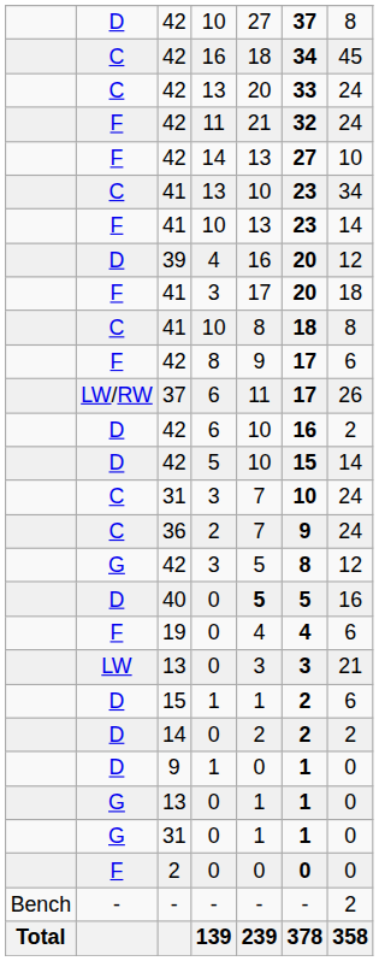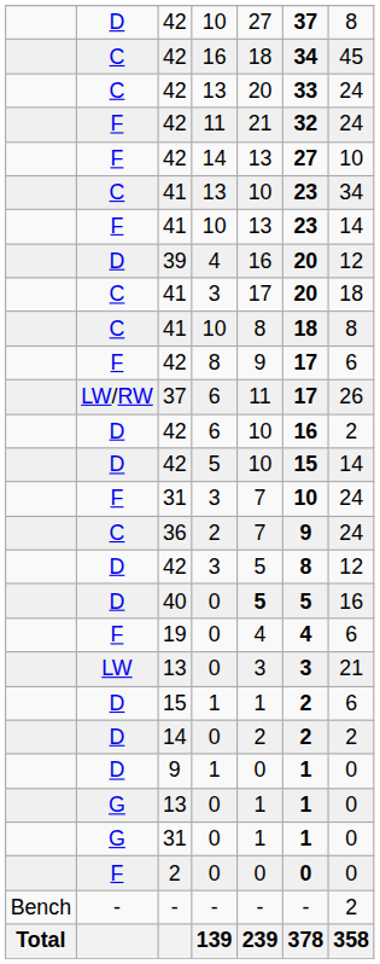41 / 3 | column 2: F -> C
31 / 3 | column 2: C -> F
42 / 3 | column 2: G -> D
